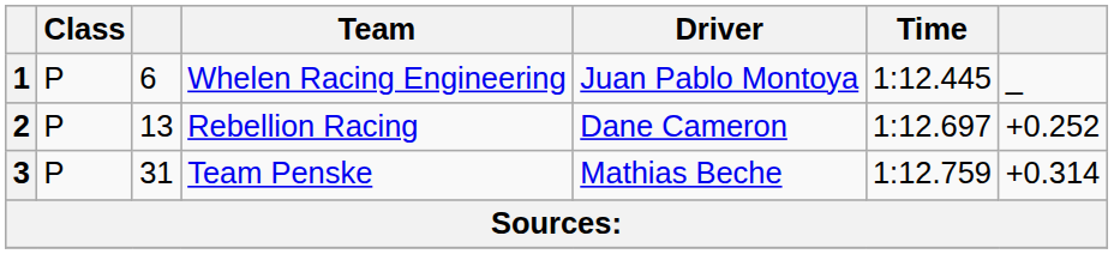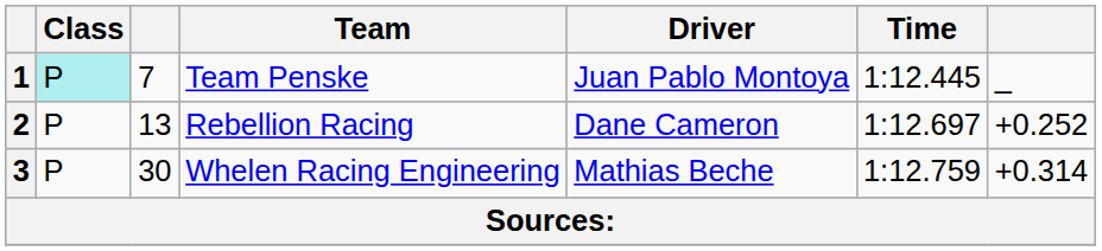1 | Class: no background -> paleturquoise background
1 | column 3: 6 -> 7
1 | Team: Whelen Racing Engineering -> Team Penske
3 | column 3: 31 -> 30
3 | Team: Team Penske -> Whelen Racing Engineering
